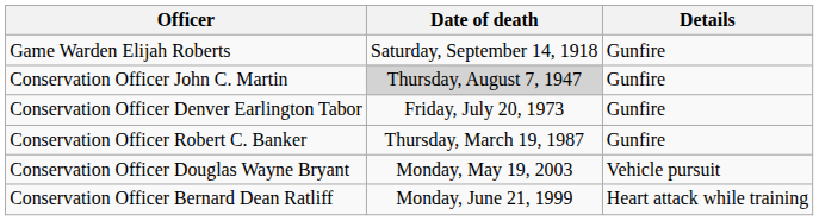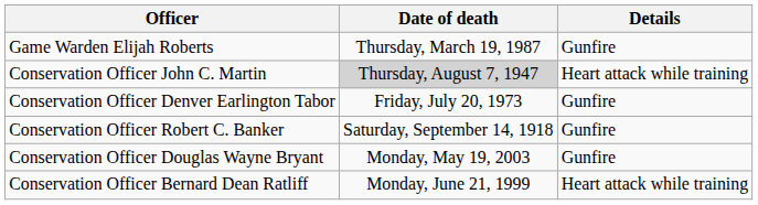Game Warden Elijah Roberts | Date of death: Saturday, September 14, 1918 -> Thursday, March 19, 1987
Conservation Officer John C. Martin | Details: Gunfire -> Heart attack while training
Conservation Officer Robert C. Banker | Date of death: Thursday, March 19, 1987 -> Saturday, September 14, 1918
Conservation Officer Douglas Wayne Bryant | Details: Vehicle pursuit -> Gunfire
